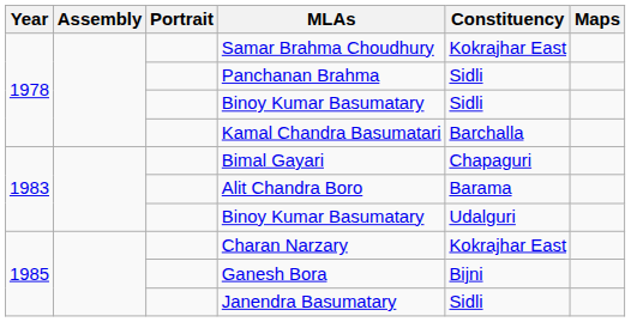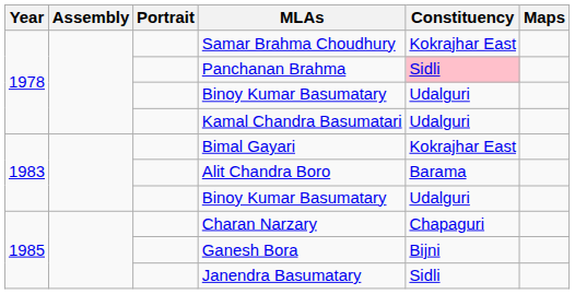Panchanan Brahma | Constituency: no background -> pink background
1978 / Binoy Kumar Basumatary | Constituency: Sidli -> Udalguri
Kamal Chandra Basumatari | Constituency: Barchalla -> Udalguri
Bimal Gayari | Constituency: Chapaguri -> Kokrajhar East
Charan Narzary | Constituency: Kokrajhar East -> Chapaguri
